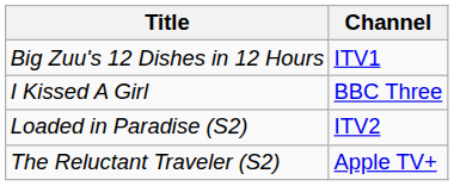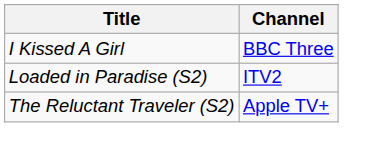- row: Big Zuu's 12 Dishes in 12 Hours | ITV1
